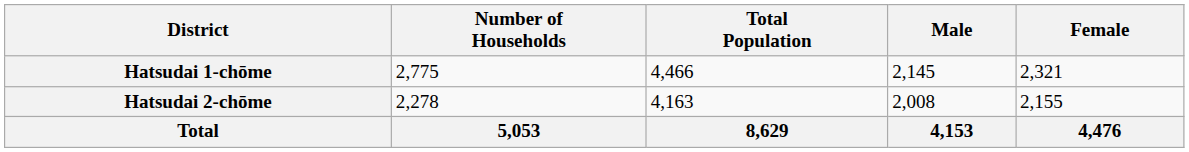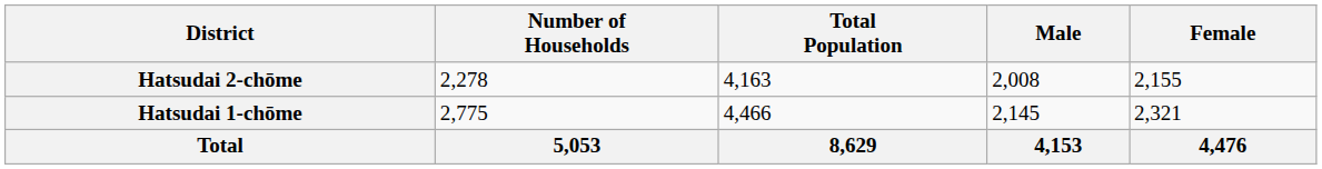rows swapped: Hatsudai 1-chōme <-> Hatsudai 2-chōme
